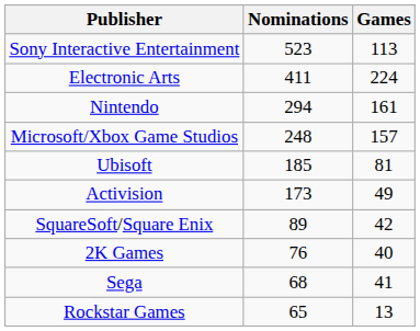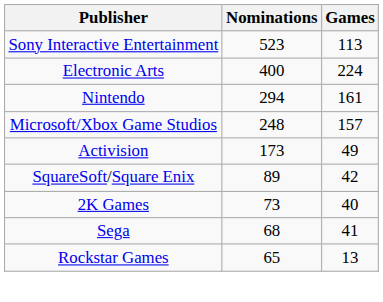Electronic Arts | Nominations: 411 -> 400
- row: Ubisoft | 185 | 81
2K Games | Nominations: 76 -> 73
